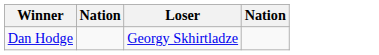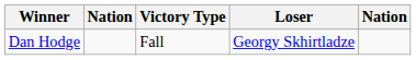+ column: Victory Type | Fall
